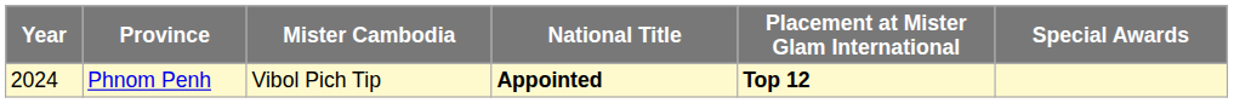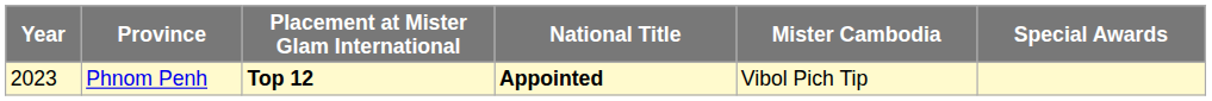columns swapped: Mister Cambodia <-> Placement at Mister Glam International
Phnom Penh | Year: 2024 -> 2023
